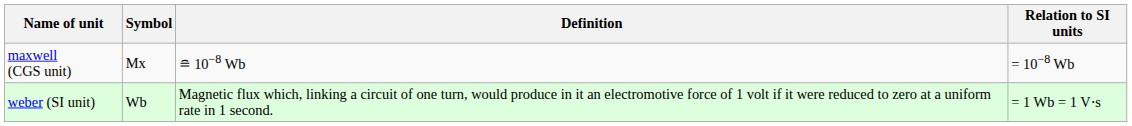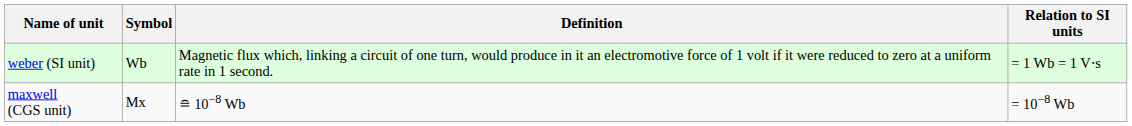rows swapped: maxwell (CGS unit) <-> weber (SI unit)
